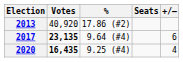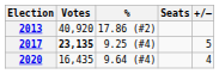2017 | %: 9.64 (#4) -> 9.25 (#4)
2017 | +/–: 6 -> 5
2020 | Votes: bold -> normal
2020 | %: 9.25 (#4) -> 9.64 (#4)
